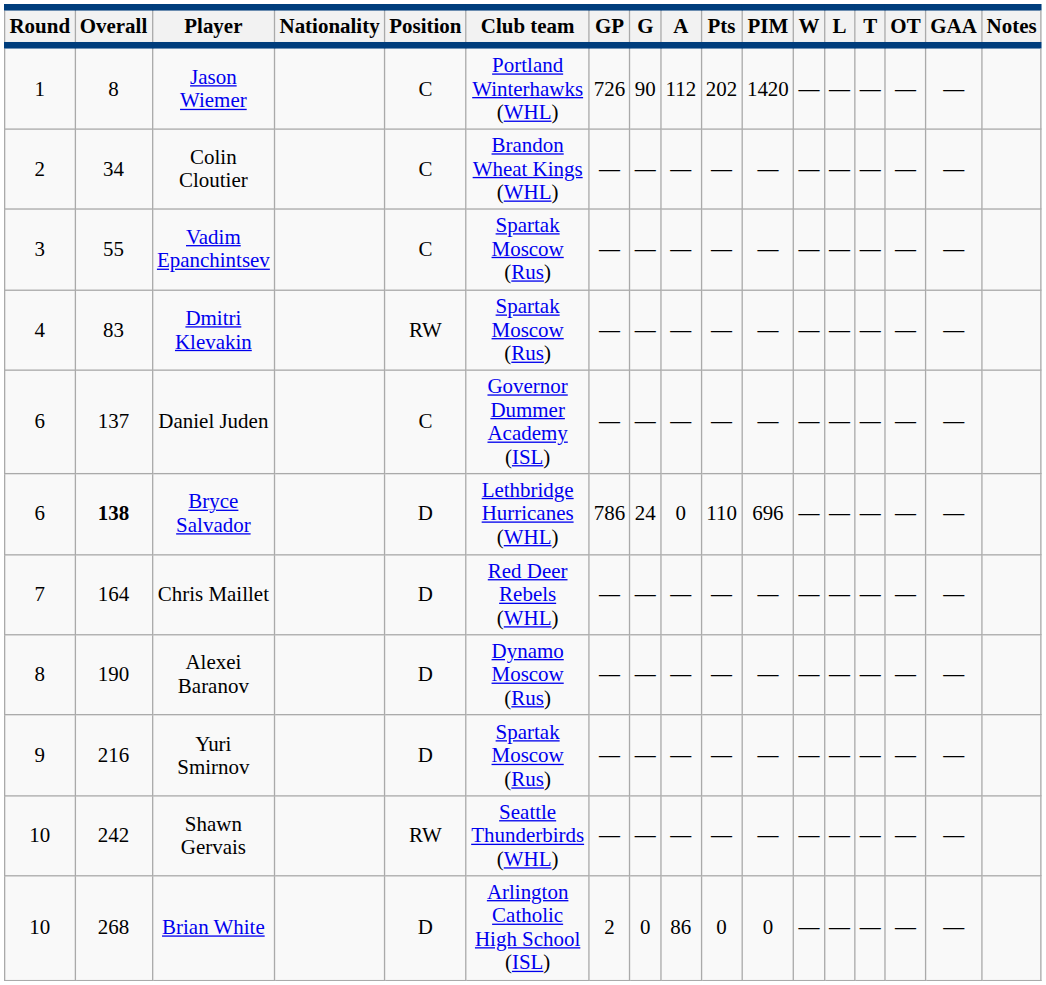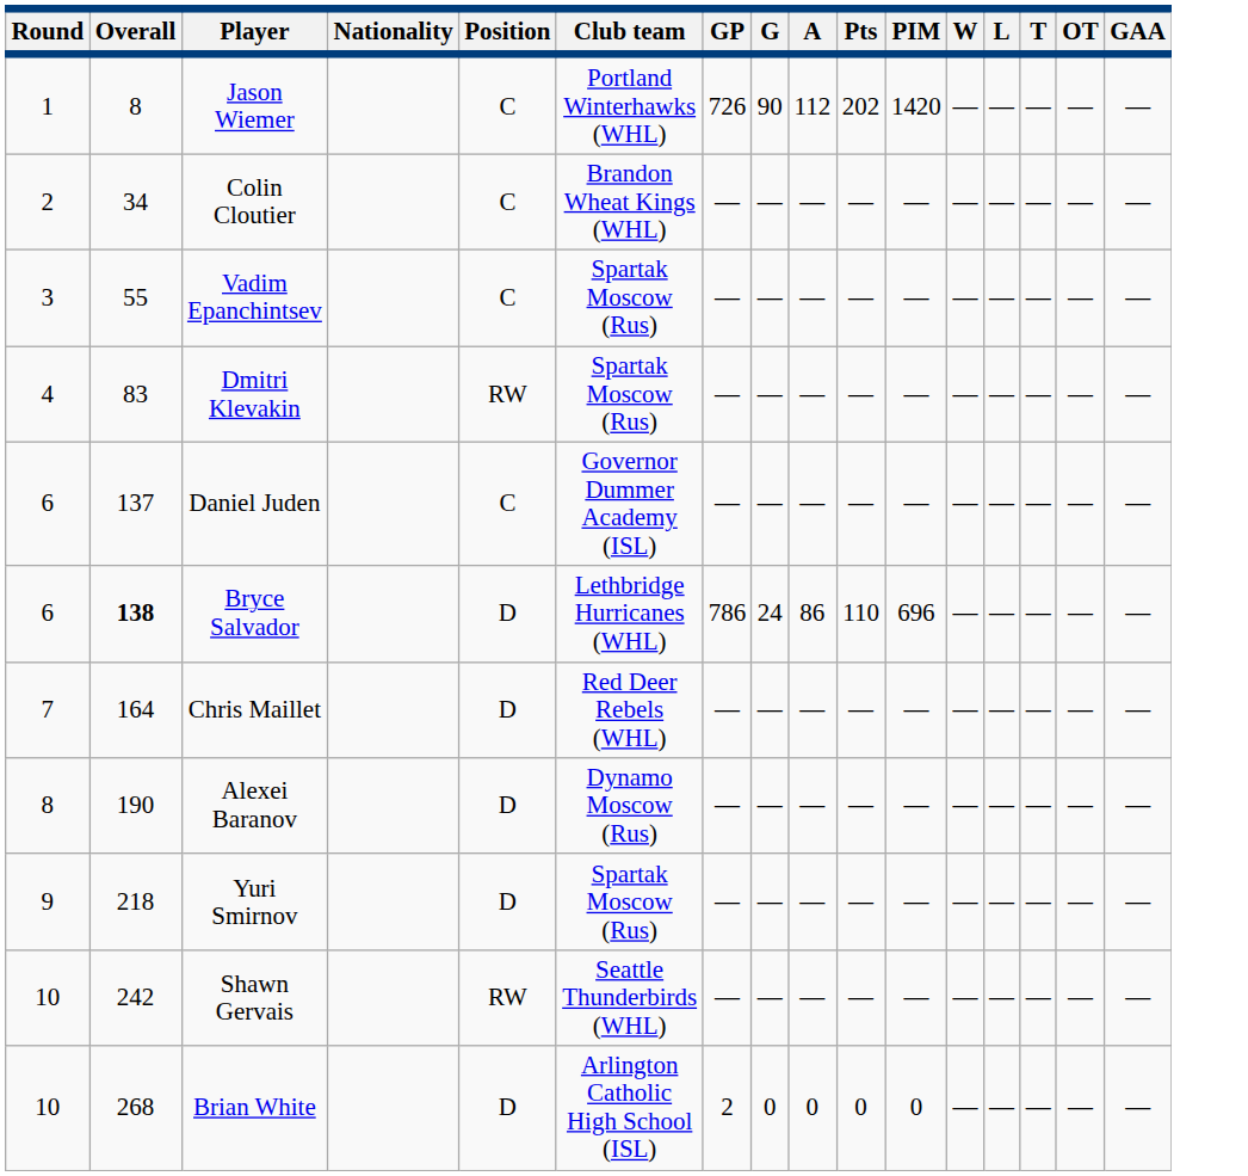- column: Notes
Bryce Salvador | A: 0 -> 86
Yuri Smirnov | Overall: 216 -> 218
Brian White | A: 86 -> 0
